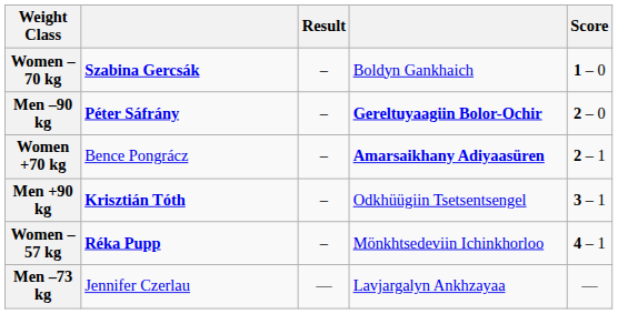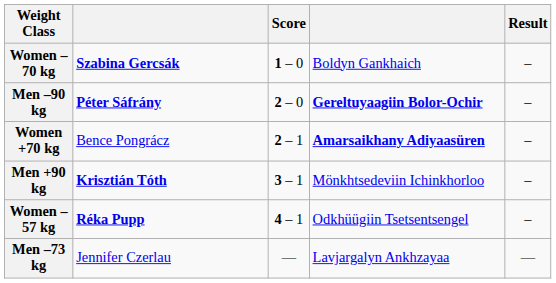columns swapped: Result <-> Score
Men +90 kg | column 4: Odkhüügiin Tsetsentsengel -> Mönkhtsedeviin Ichinkhorloo
Women –57 kg | column 4: Mönkhtsedeviin Ichinkhorloo -> Odkhüügiin Tsetsentsengel
